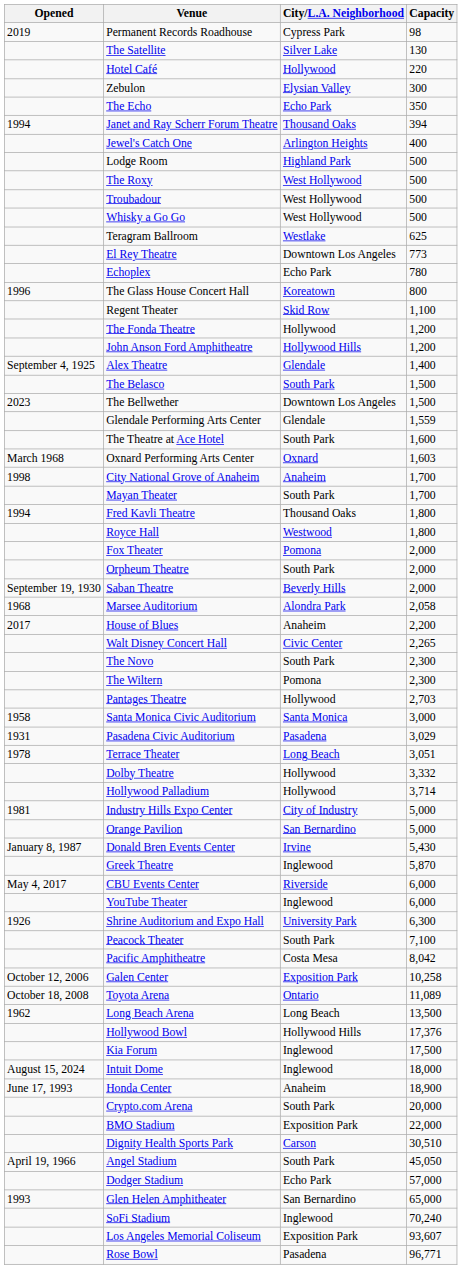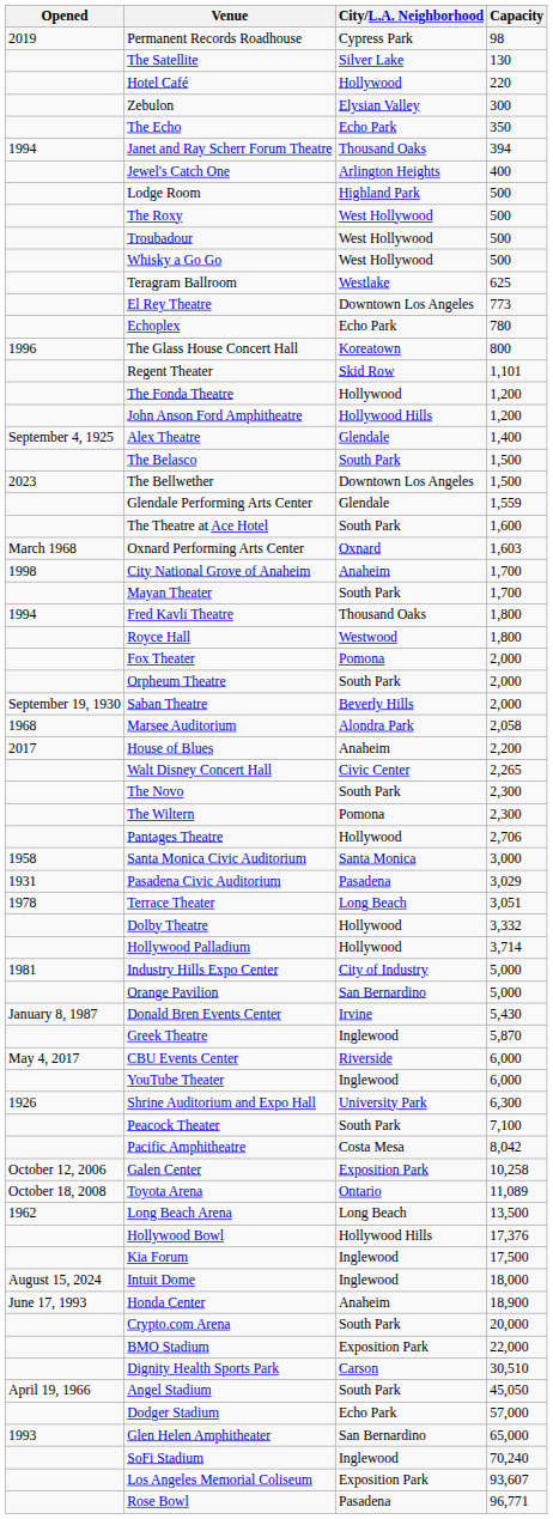Regent Theater | Capacity: 1,100 -> 1,101
Pantages Theatre | Capacity: 2,703 -> 2,706
